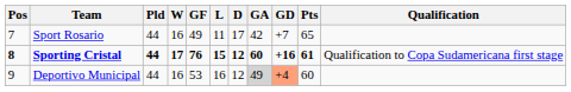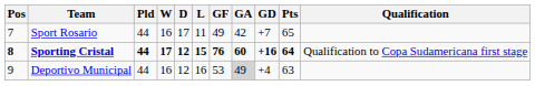columns swapped: D <-> GF
Sporting Cristal | Pts: 61 -> 64
Deportivo Municipal | GD: lightsalmon background -> no background
Deportivo Municipal | Pts: 60 -> 63
